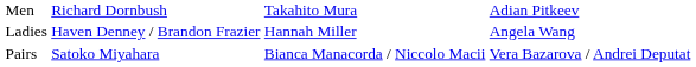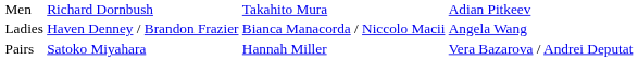Ladies | column 3: Hannah Miller -> Bianca Manacorda / Niccolo Macii
Pairs | column 3: Bianca Manacorda / Niccolo Macii -> Hannah Miller
